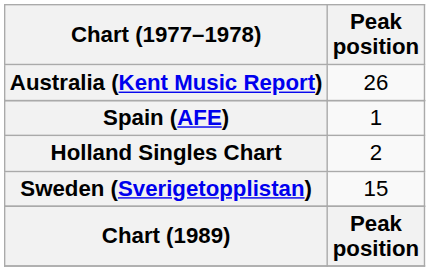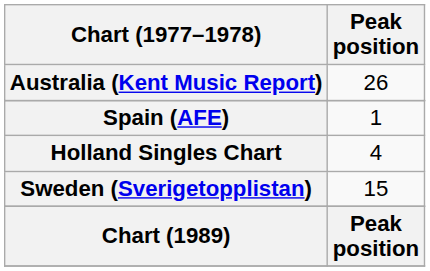Holland Singles Chart | Peak position: 2 -> 4
